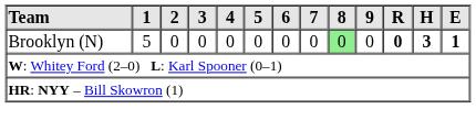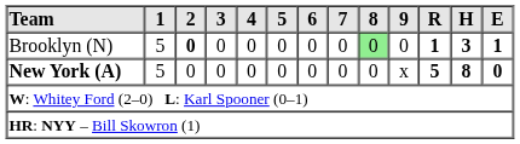Brooklyn (N) | 2: normal -> bold
Brooklyn (N) | R: 0 -> 1
+ row: New York (A) | 5 | 0 | 0 | 0 | 0 | 0 | 0 | 0 | x | 5 | 8 | 0
